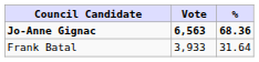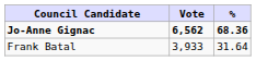Jo-Anne Gignac | Vote: 6,563 -> 6,562
